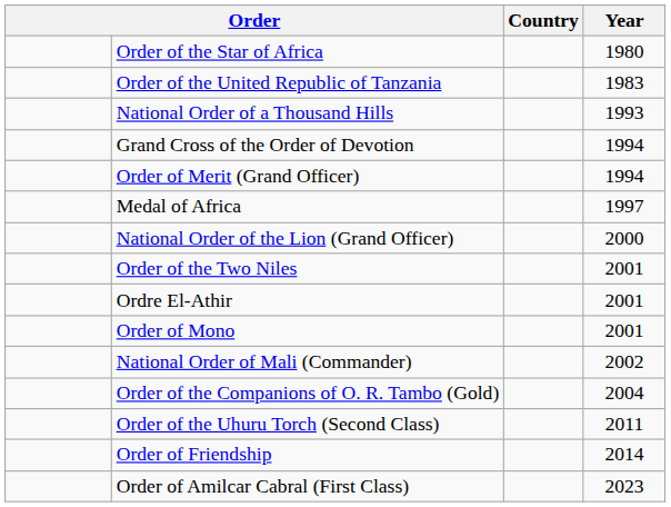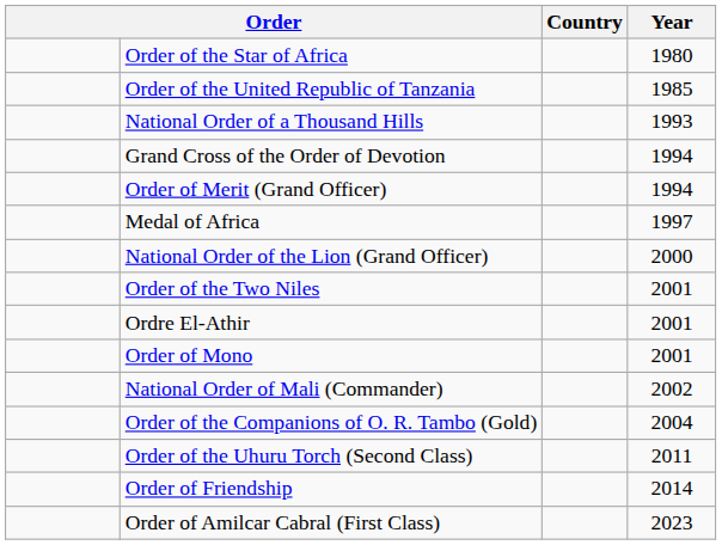Order of the United Republic of Tanzania | Year: 1983 -> 1985
